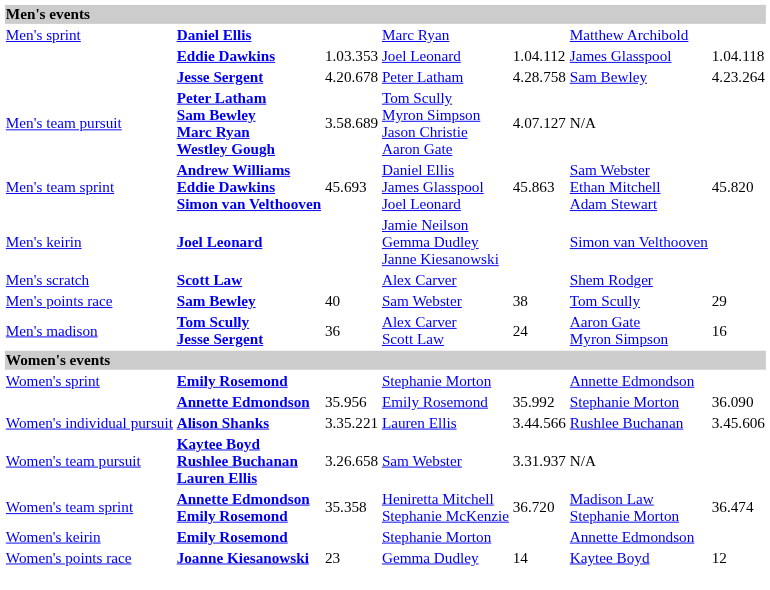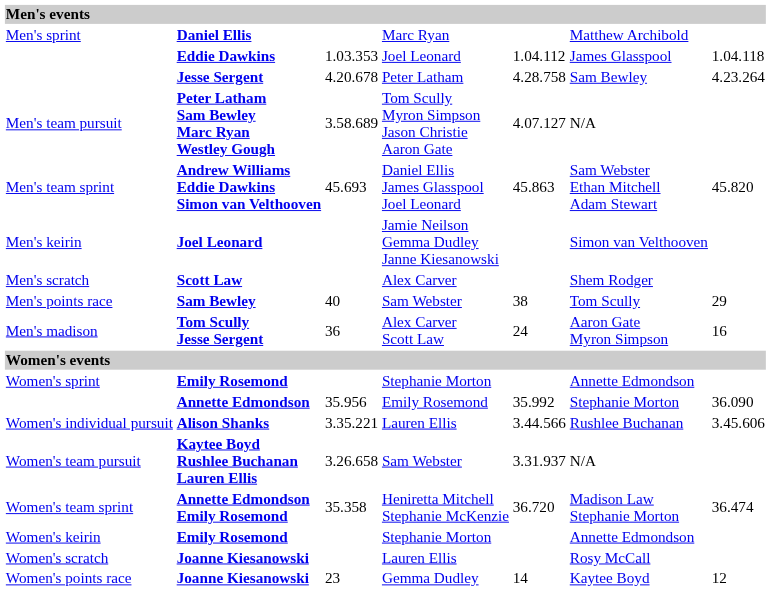+ row: Women's scratch | Joanne Kiesanowski | Lauren Ellis | Rosy McCall
